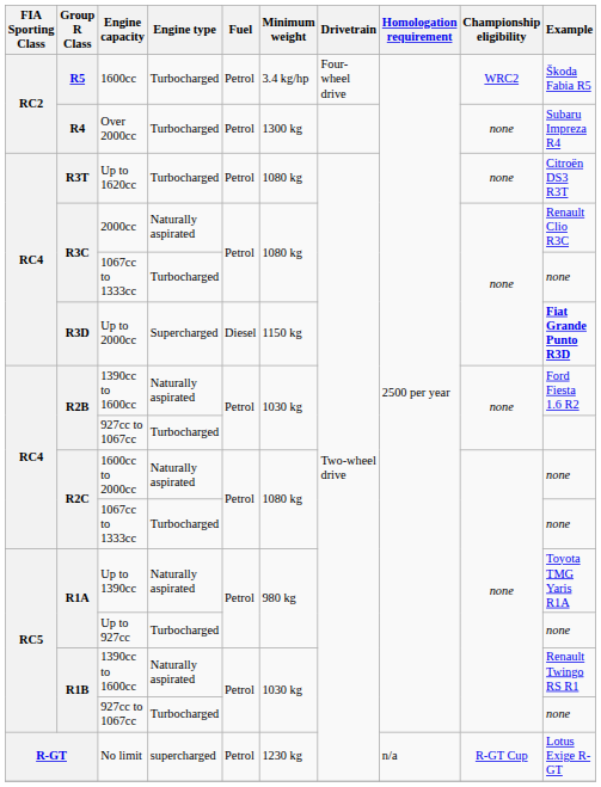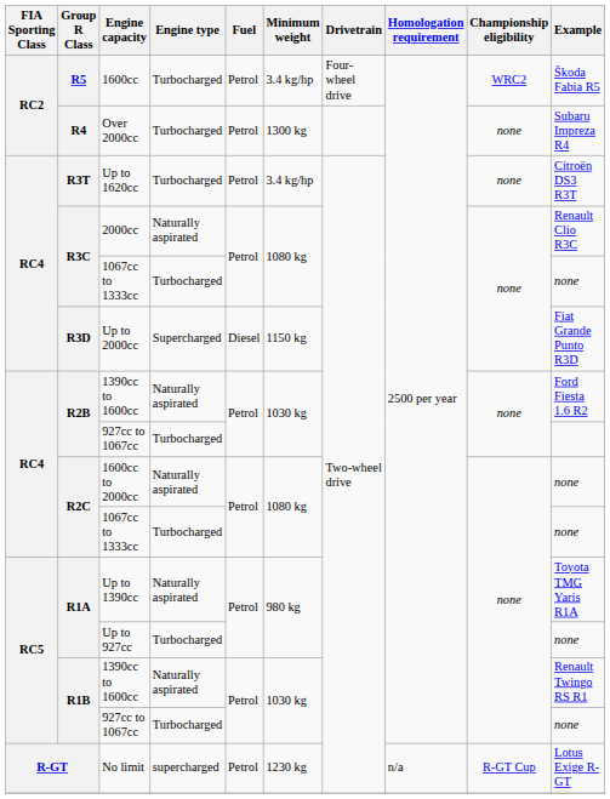Up to 1620cc | Minimum weight: 1080 kg -> 3.4 kg/hp
Up to 2000cc | Example: bold -> normal
